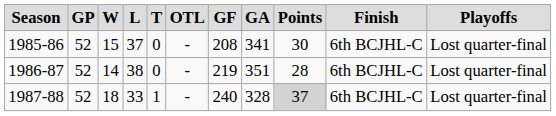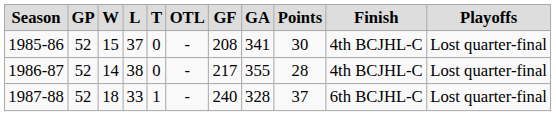1985-86 | Finish: 6th BCJHL-C -> 4th BCJHL-C
1986-87 | GF: 219 -> 217
1986-87 | GA: 351 -> 355
1986-87 | Finish: 6th BCJHL-C -> 4th BCJHL-C
1987-88 | Points: lightgrey background -> no background
